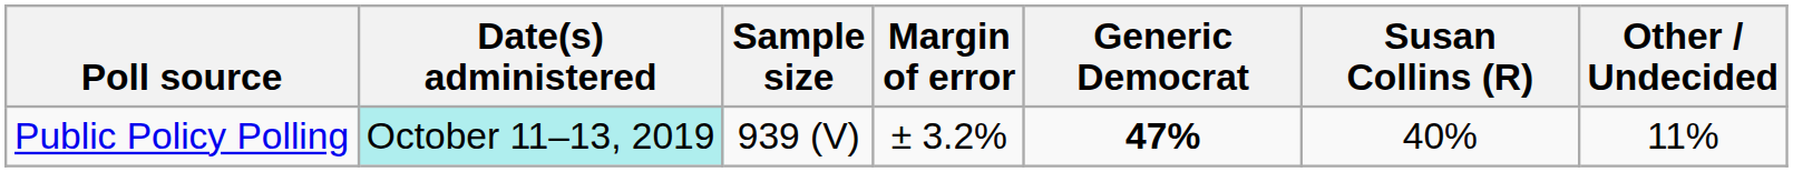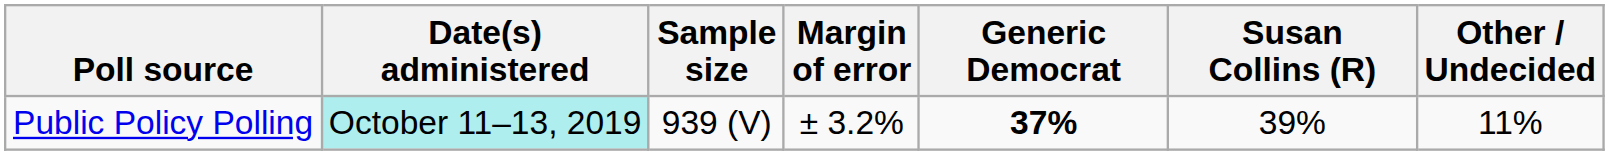Public Policy Polling | Generic Democrat: 47% -> 37%
Public Policy Polling | Susan Collins (R): 40% -> 39%
